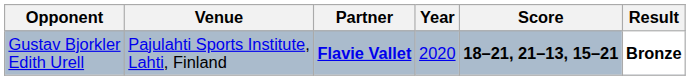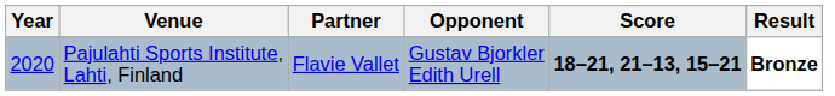columns swapped: Year <-> Opponent
Pajulahti Sports Institute, Lahti, Finland | Partner: bold -> normal
